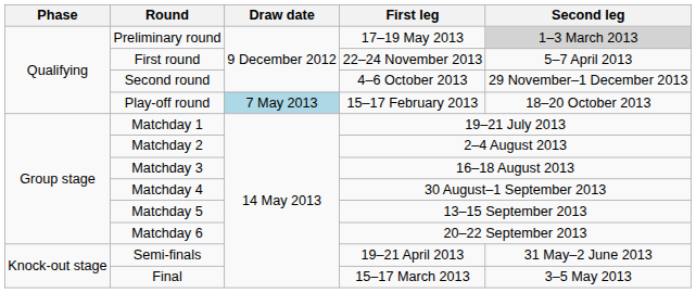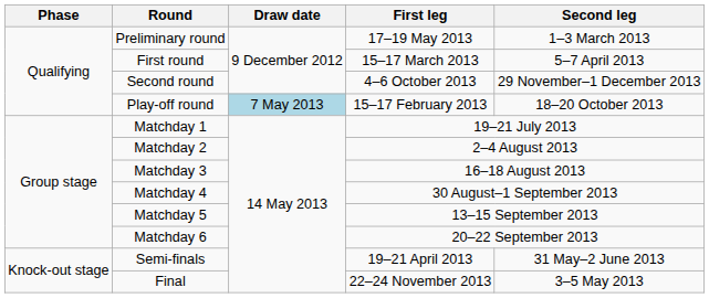Preliminary round | Second leg: lightgrey background -> no background
First round | First leg: 22–24 November 2013 -> 15–17 March 2013
Final | First leg: 15–17 March 2013 -> 22–24 November 2013
